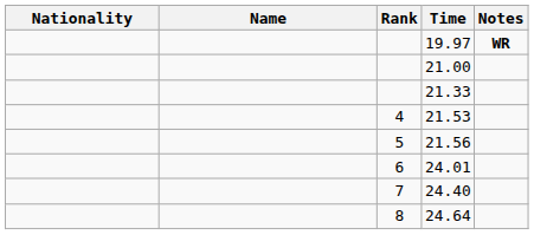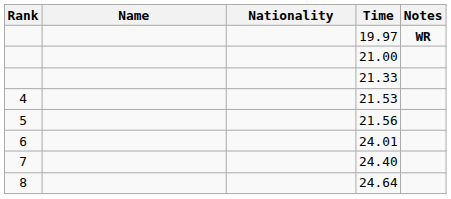columns swapped: Rank <-> Nationality
